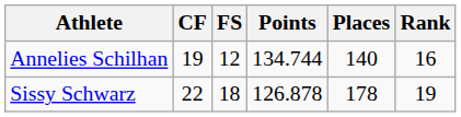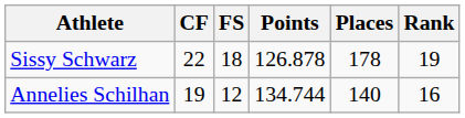rows swapped: Sissy Schwarz <-> Annelies Schilhan
